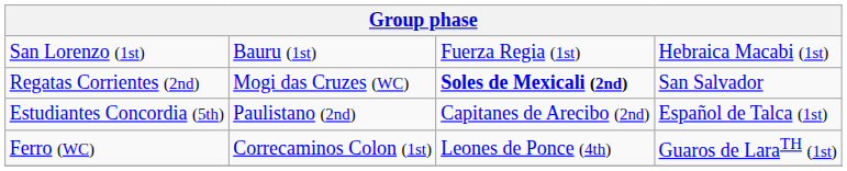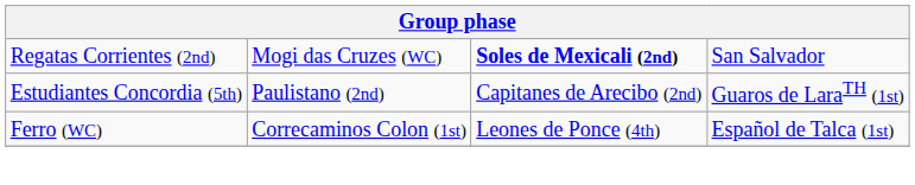- row: San Lorenzo (1st) | Bauru (1st) | Fuerza Regia (1st) | Hebraica Macabi (1st)
Estudiantes Concordia (5th) | column 4: Español de Talca (1st) -> Guaros de LaraTH (1st)
Ferro (WC) | column 4: Guaros de LaraTH (1st) -> Español de Talca (1st)
